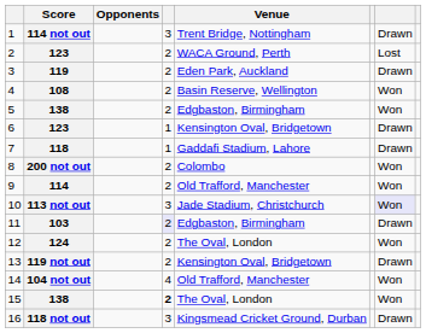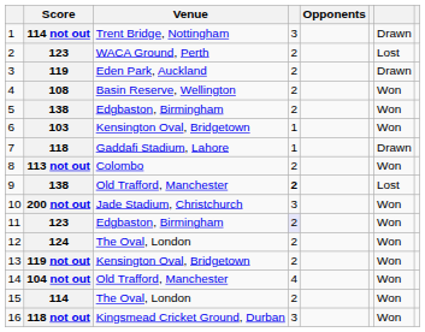columns swapped: Opponents <-> Venue
6 | Score: 123 -> 103
6 | column 7: Drawn -> Won
8 | Score: 200 not out -> 113 not out
9 | Score: 114 -> 138
9 | column 4: normal -> bold
9 | column 7: Won -> Lost
10 | Score: 113 not out -> 200 not out
10 | column 7: lavender background -> no background
11 | Score: 103 -> 123
11 | column 7: Drawn -> Won
13 | column 7: Drawn -> Won
15 | Score: 138 -> 114
15 | column 4: bold -> normal
16 | column 7: Drawn -> Won
